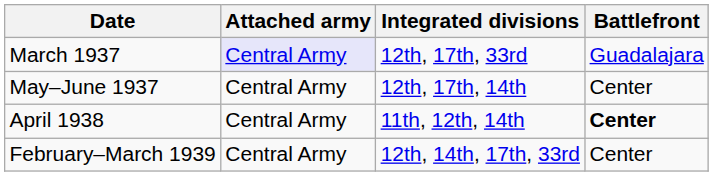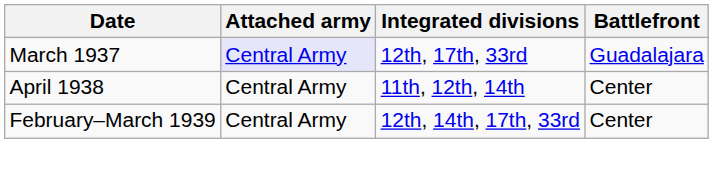- row: May–June 1937 | Central Army | 12th, 17th, 14th | Center
April 1938 | Battlefront: bold -> normal
